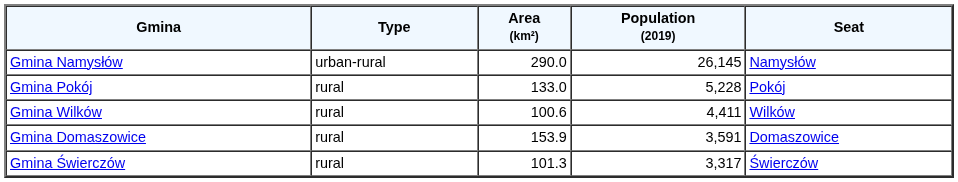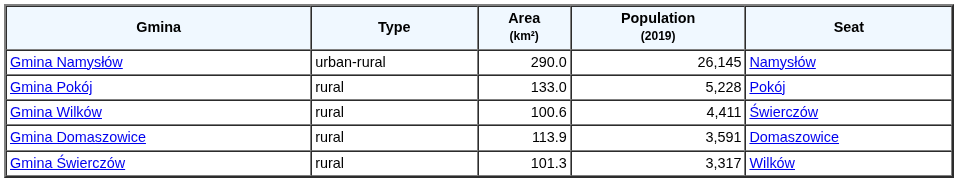Gmina Wilków | Seat: Wilków -> Świerczów
Gmina Domaszowice | Area (km²): 153.9 -> 113.9
Gmina Świerczów | Seat: Świerczów -> Wilków
